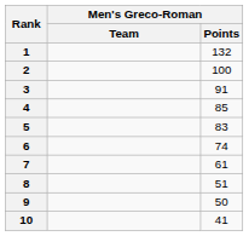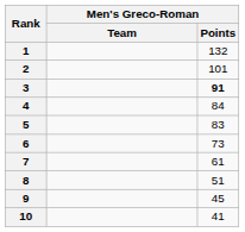2 | Men's Greco-Roman / Points: 100 -> 101
3 | Men's Greco-Roman / Points: normal -> bold
4 | Men's Greco-Roman / Points: 85 -> 84
6 | Men's Greco-Roman / Points: 74 -> 73
9 | Men's Greco-Roman / Points: 50 -> 45
